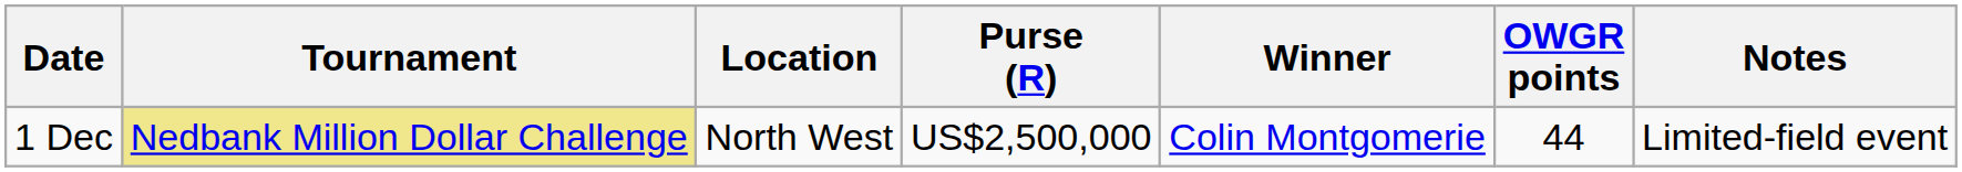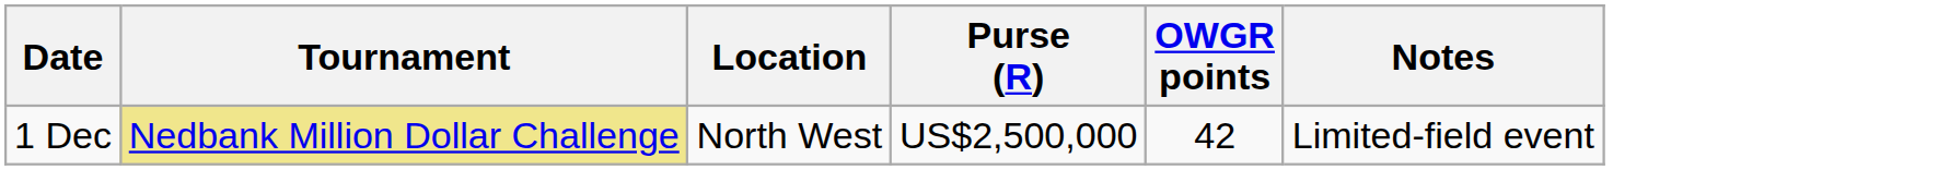- column: Winner | Colin Montgomerie
1 Dec | OWGR points: 44 -> 42
